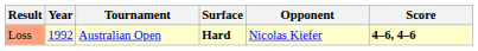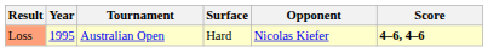Loss | Year: 1992 -> 1995
Loss | Surface: bold -> normal
